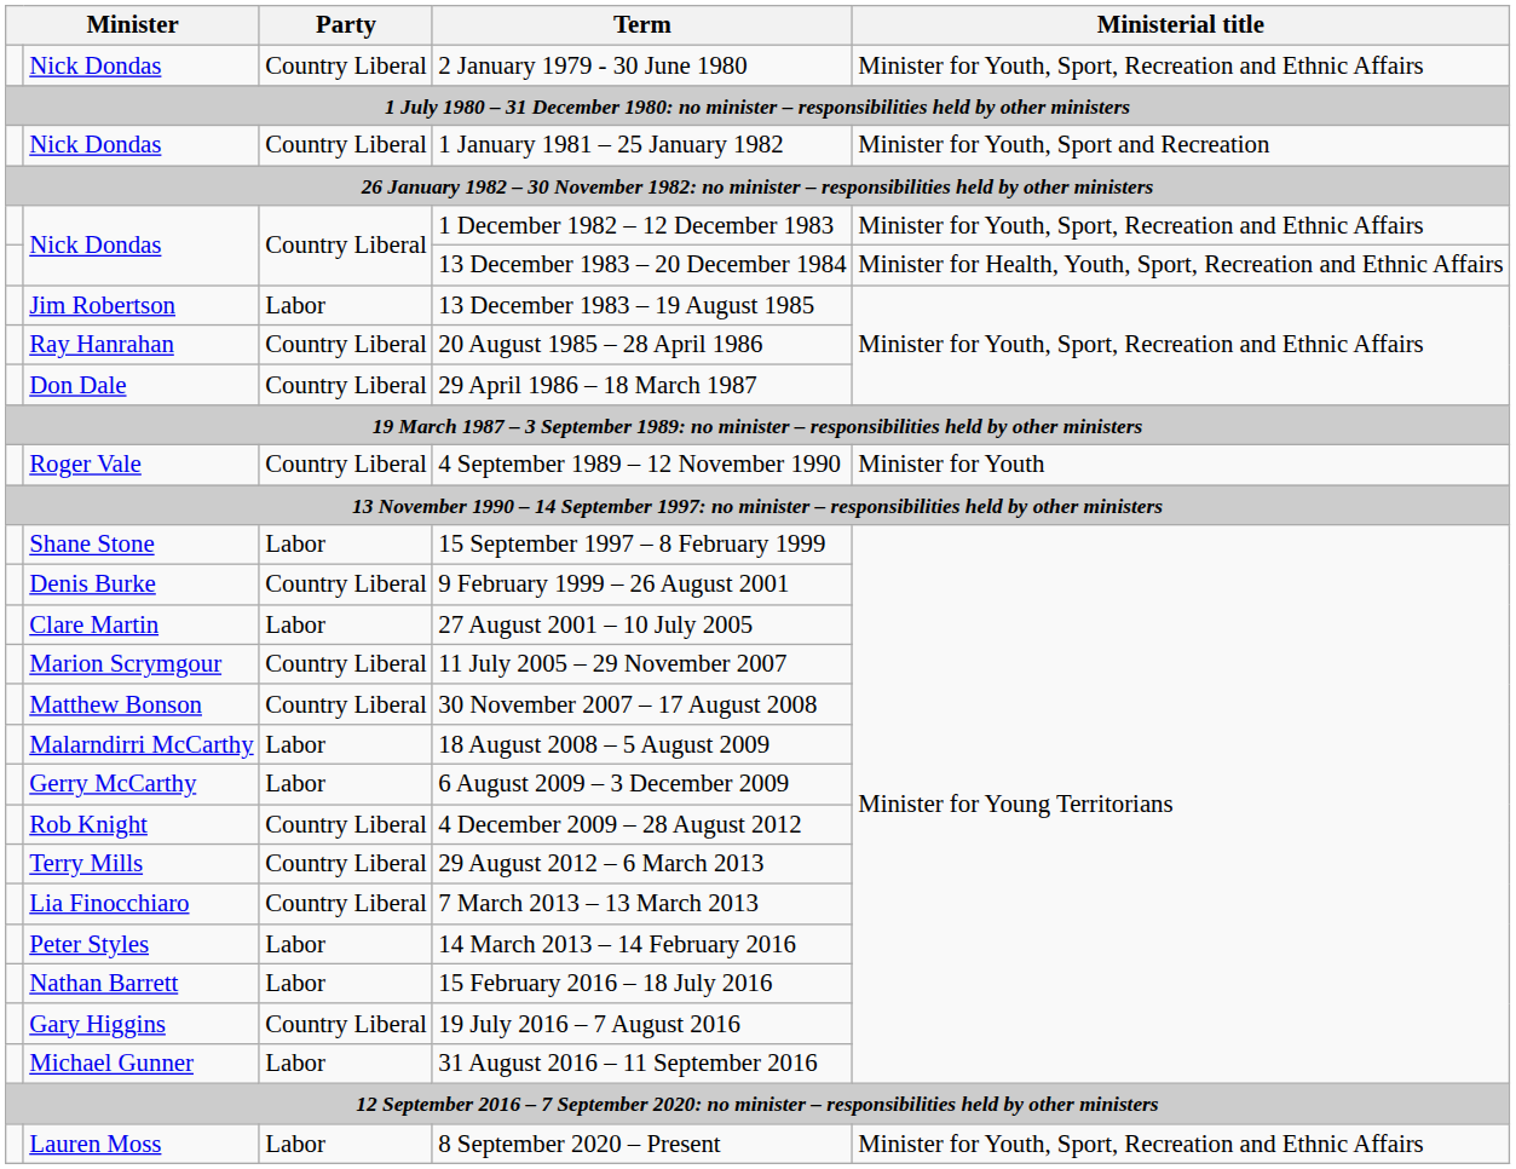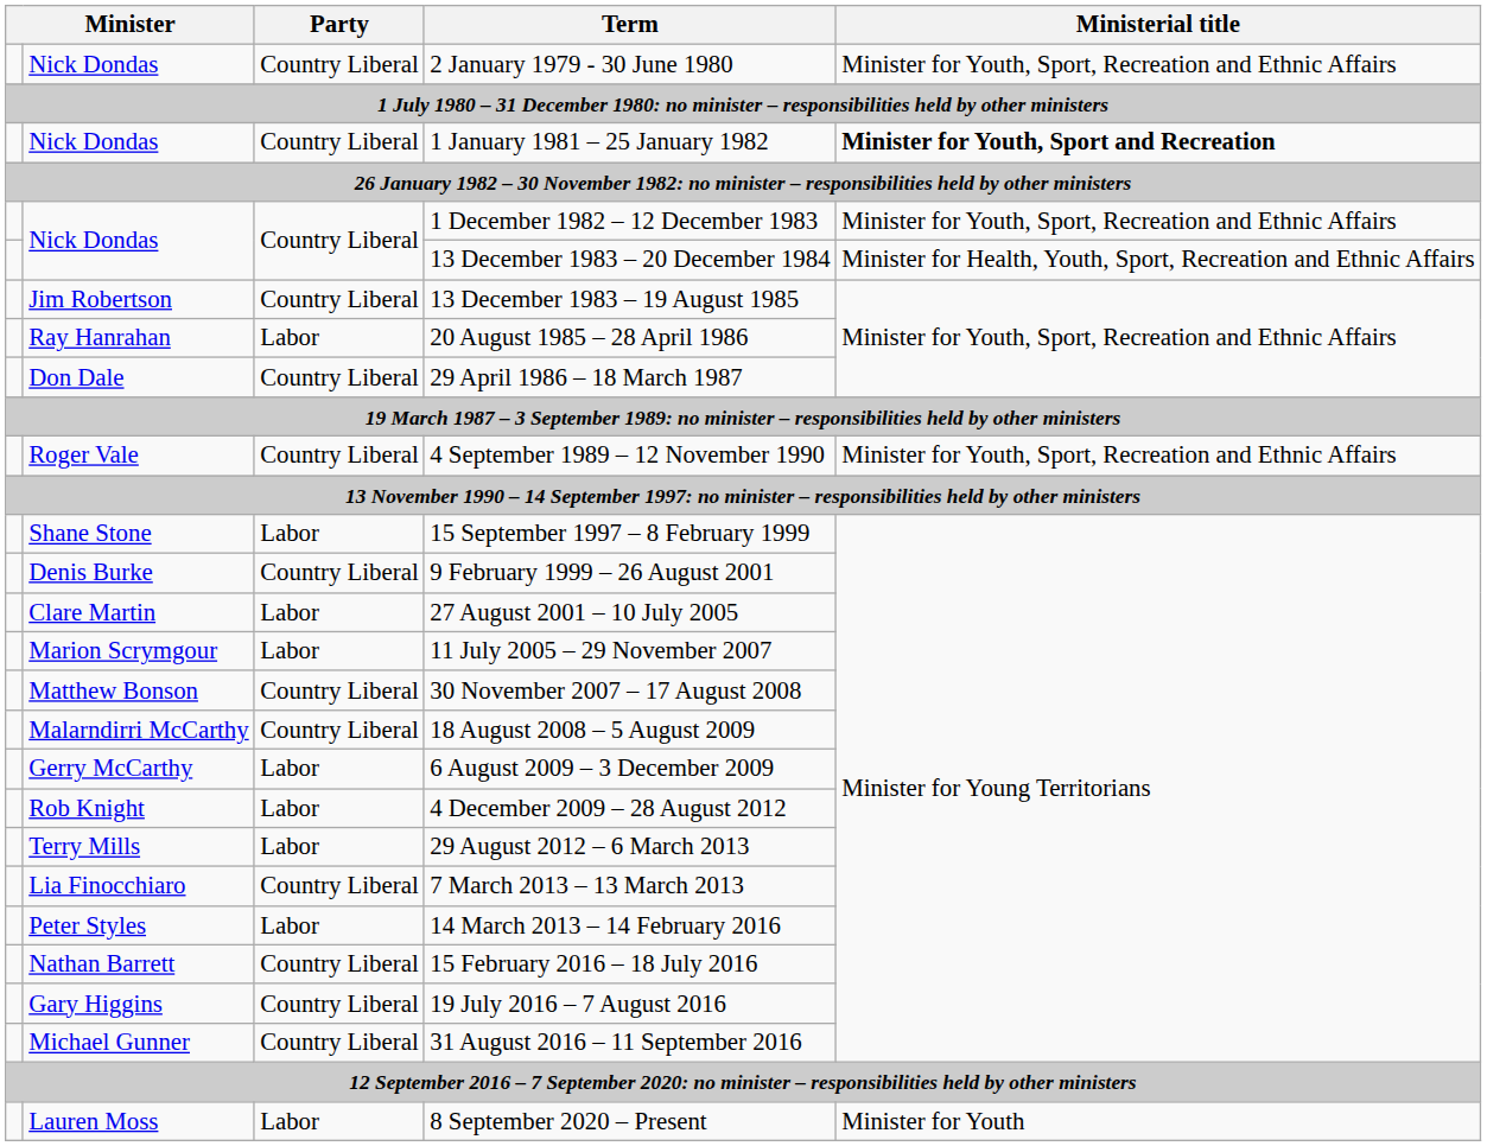1 January 1981 – 25 January 1982 | Ministerial title: normal -> bold
13 December 1983 – 19 August 1985 | Party: Labor -> Country Liberal
20 August 1985 – 28 April 1986 | Party: Country Liberal -> Labor
4 September 1989 – 12 November 1990 | Ministerial title: Minister for Youth -> Minister for Youth, Sport, Recreation and Ethnic Affairs
11 July 2005 – 29 November 2007 | Party: Country Liberal -> Labor
18 August 2008 – 5 August 2009 | Party: Labor -> Country Liberal
4 December 2009 – 28 August 2012 | Party: Country Liberal -> Labor
29 August 2012 – 6 March 2013 | Party: Country Liberal -> Labor
15 February 2016 – 18 July 2016 | Party: Labor -> Country Liberal
31 August 2016 – 11 September 2016 | Party: Labor -> Country Liberal
8 September 2020 – Present | Ministerial title: Minister for Youth, Sport, Recreation and Ethnic Affairs -> Minister for Youth
